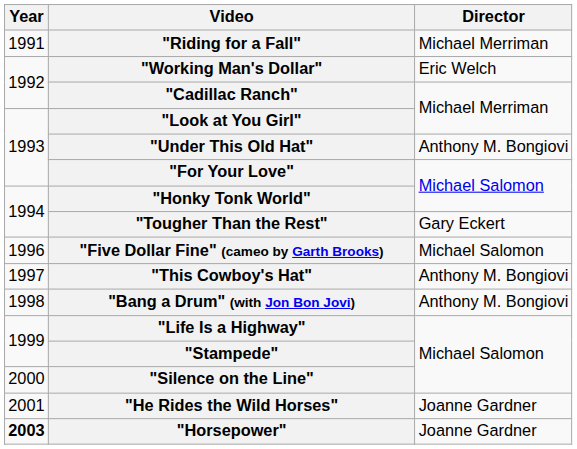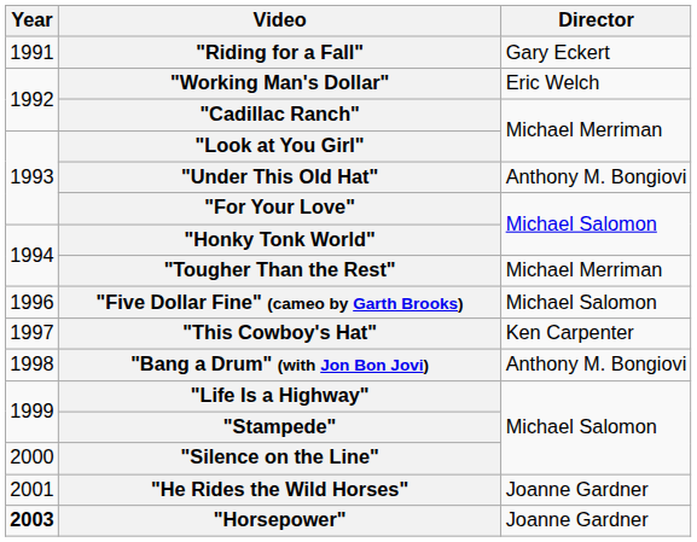"Riding for a Fall" | Director: Michael Merriman -> Gary Eckert
"Tougher Than the Rest" | Director: Gary Eckert -> Michael Merriman
"This Cowboy's Hat" | Director: Anthony M. Bongiovi -> Ken Carpenter
